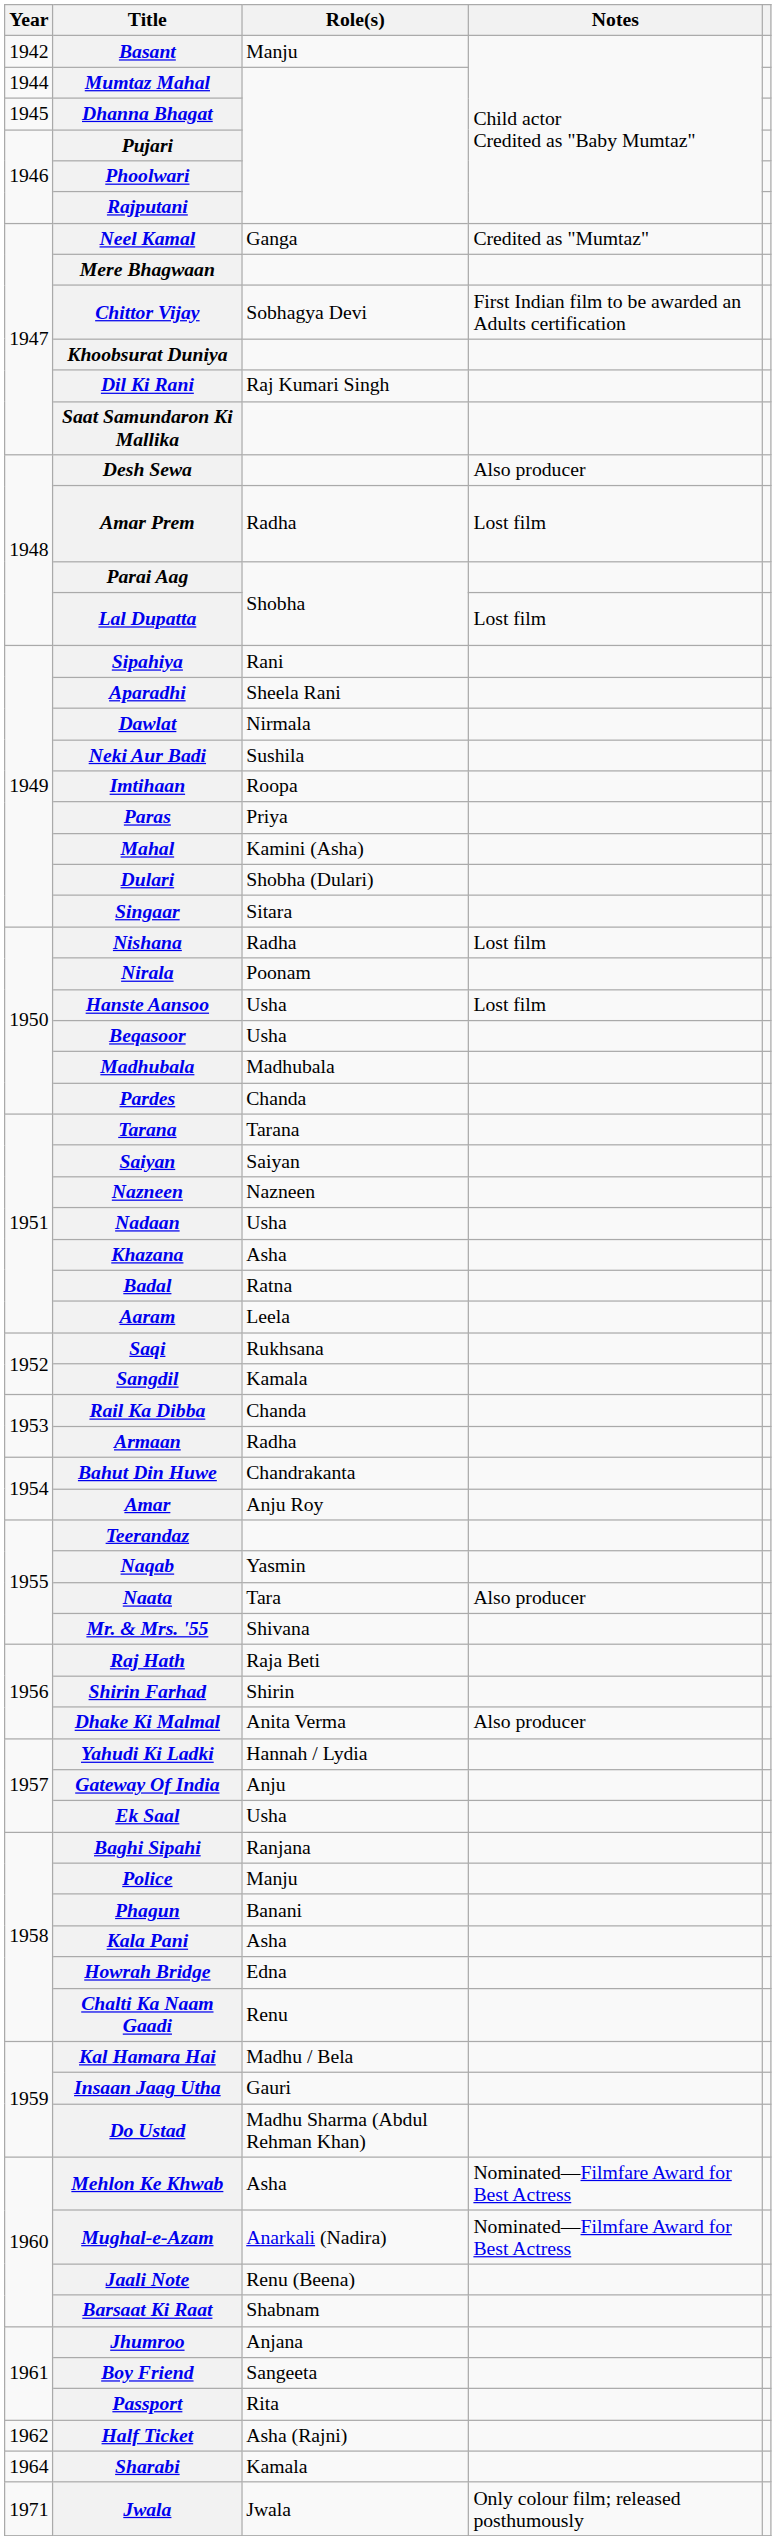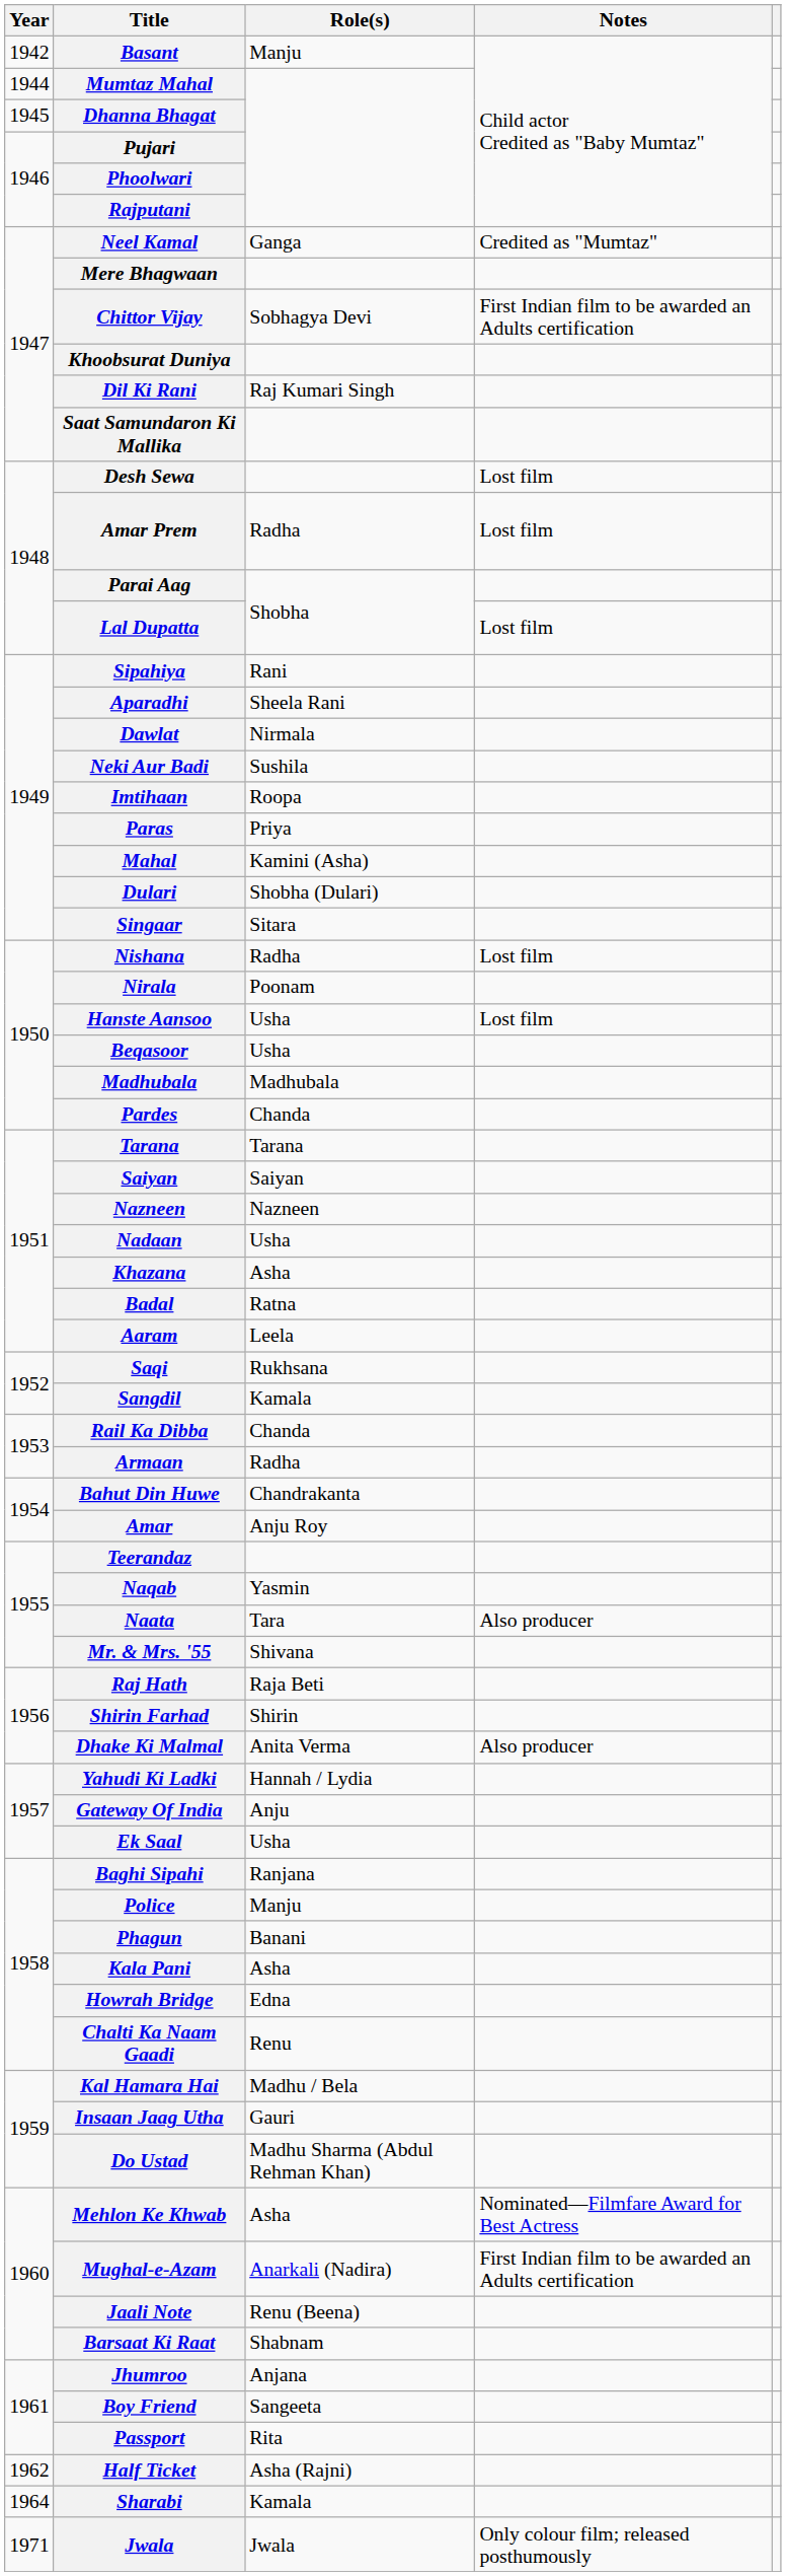Desh Sewa | Notes: Also producer -> Lost film
Mughal-e-Azam | Notes: Nominated—Filmfare Award for Best Actress -> First Indian film to be awarded an Adults certification
